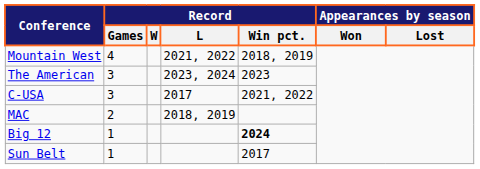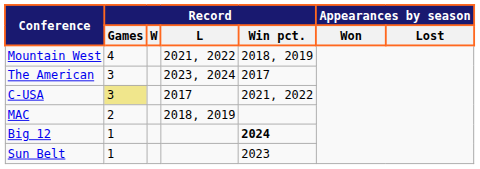The American | Record / Win pct.: 2023 -> 2017
C-USA | Record / Games: no background -> khaki background
Sun Belt | Record / Win pct.: 2017 -> 2023
